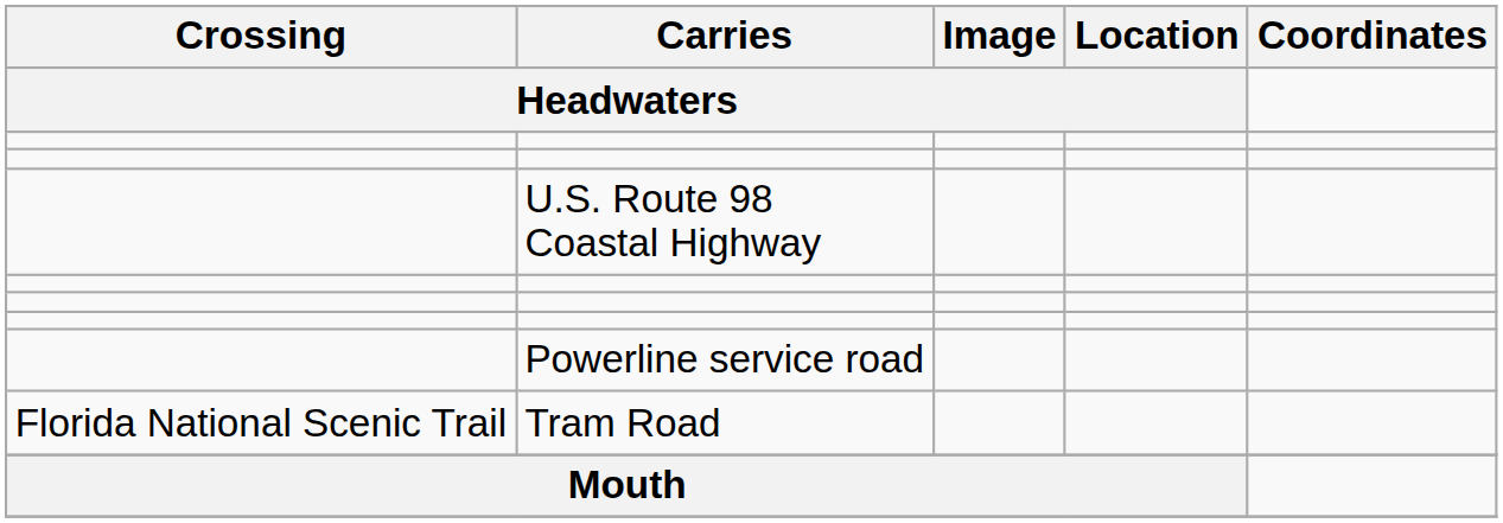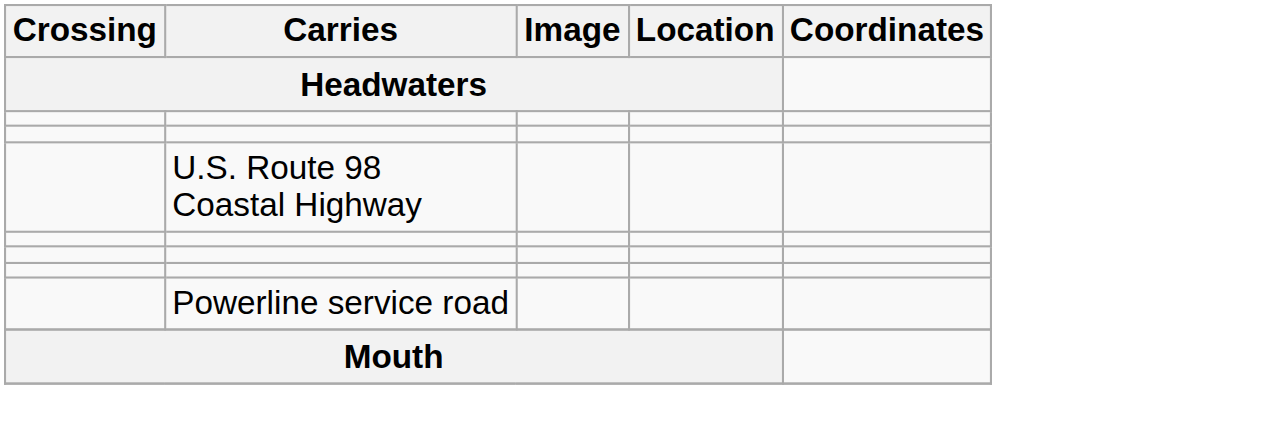- row: Florida National Scenic Trail | Tram Road
